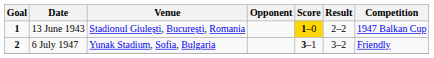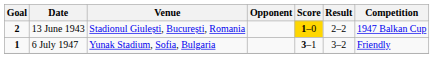13 June 1943 | Goal: 1 -> 2
6 July 1947 | Goal: 2 -> 1
